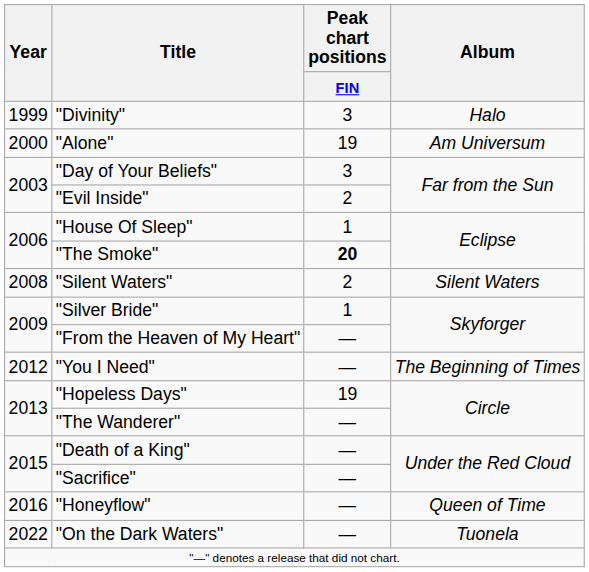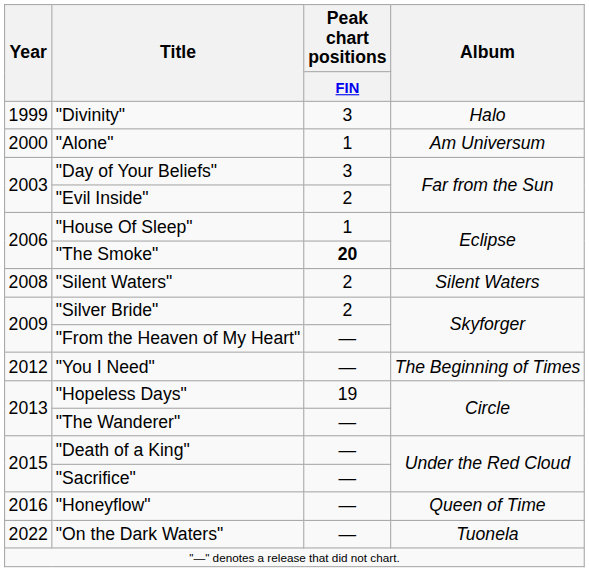"Alone" | Peak chart positions / FIN: 19 -> 1
"Silver Bride" | Peak chart positions / FIN: 1 -> 2
